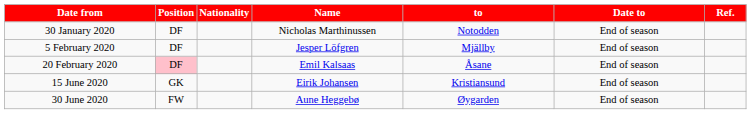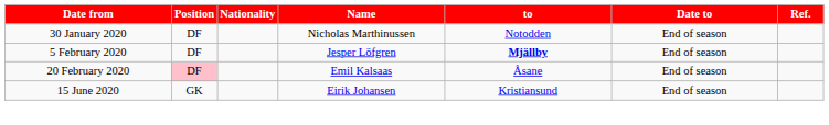5 February 2020 | to: normal -> bold
- row: 30 June 2020 | FW | Aune Heggebø | Øygarden | End of season
